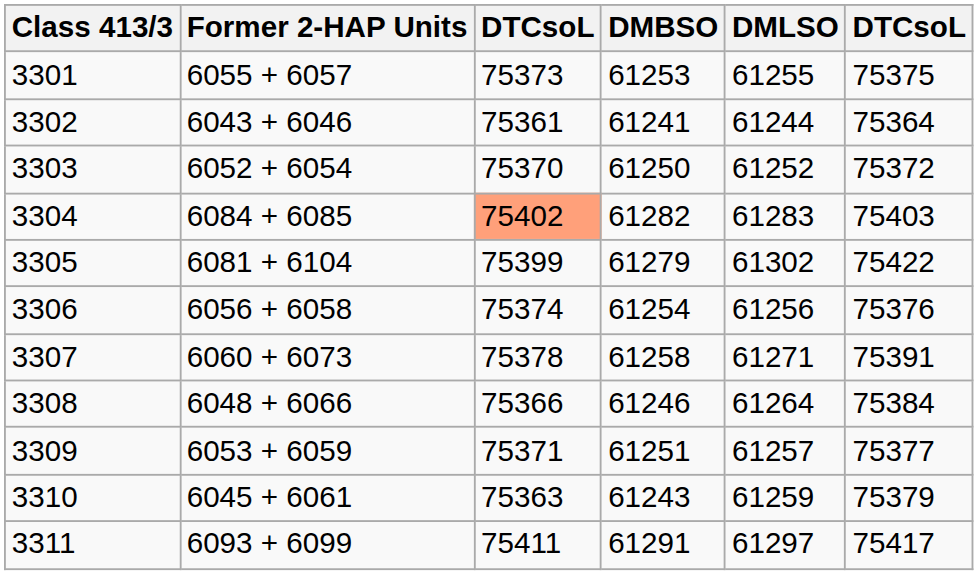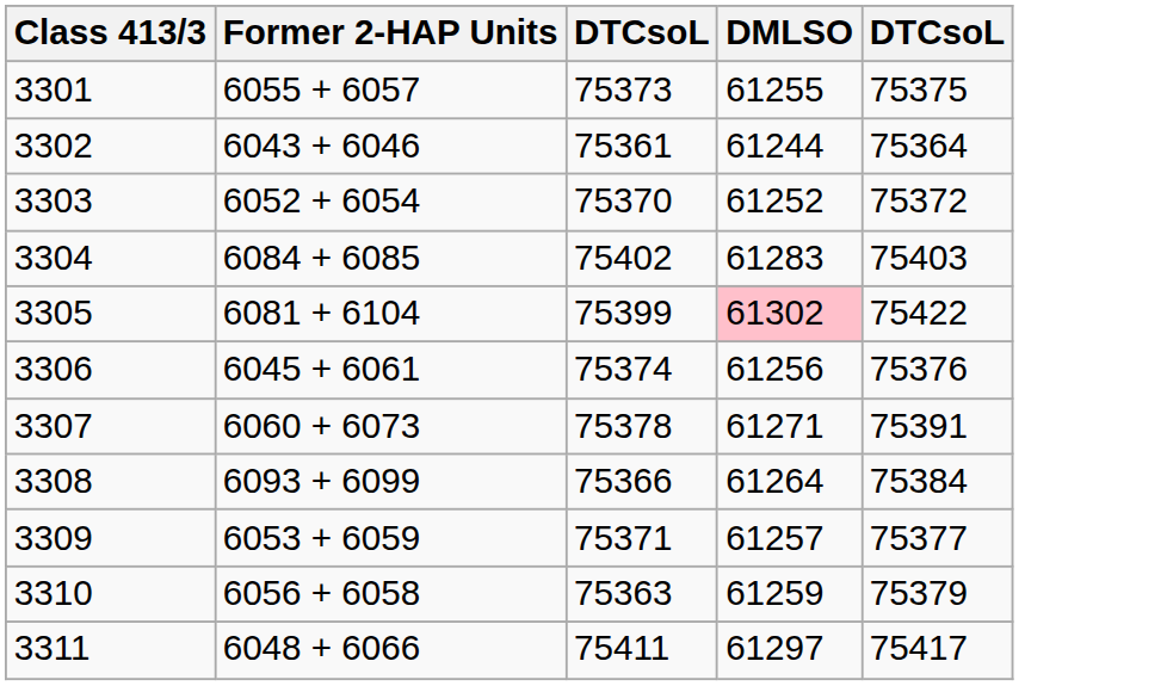- column: DMBSO | 61253 | 61241 | 61250 | 61282 | 61279 | 61254 | 61258 | 61246 | 61251 | 61243 | 61291
3304 | column 3: lightsalmon background -> no background
3305 | DMLSO: no background -> pink background
3306 | Former 2-HAP Units: 6056 + 6058 -> 6045 + 6061
3308 | Former 2-HAP Units: 6048 + 6066 -> 6093 + 6099
3310 | Former 2-HAP Units: 6045 + 6061 -> 6056 + 6058
3311 | Former 2-HAP Units: 6093 + 6099 -> 6048 + 6066
